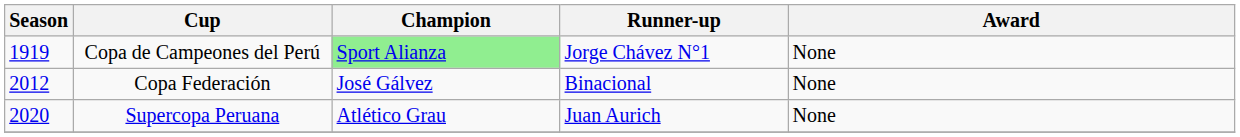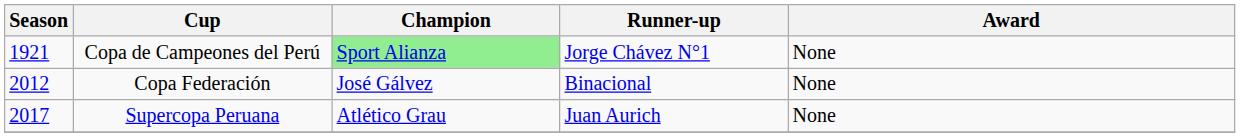Copa de Campeones del Perú | Season: 1919 -> 1921
Supercopa Peruana | Season: 2020 -> 2017
